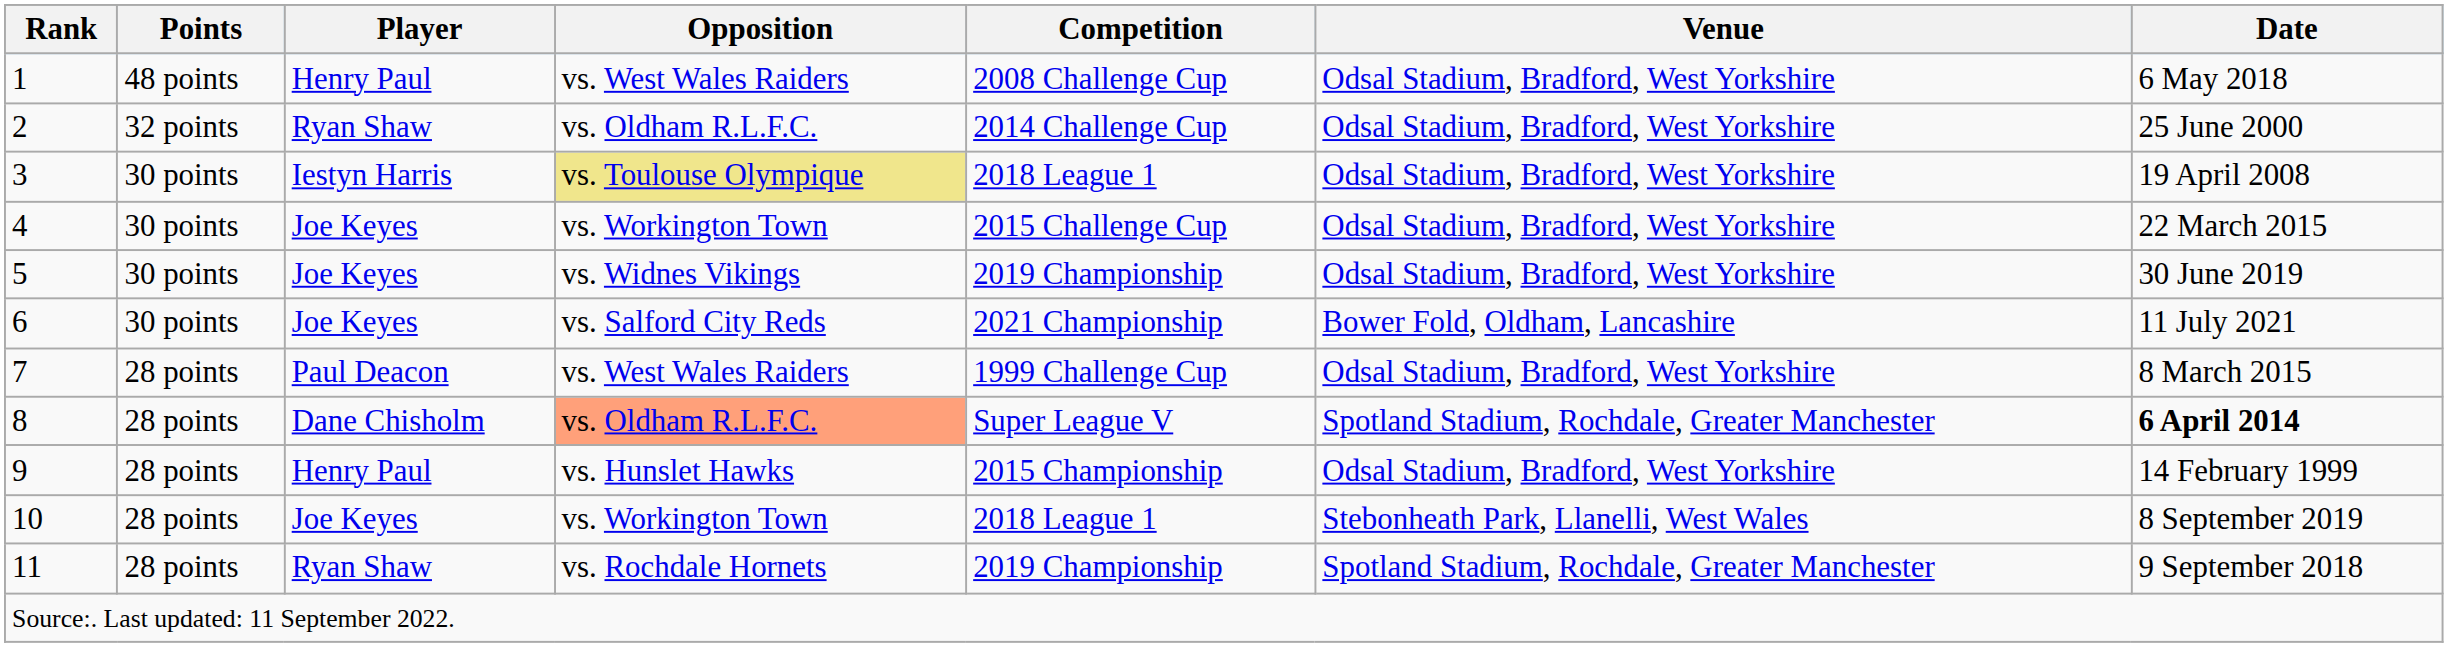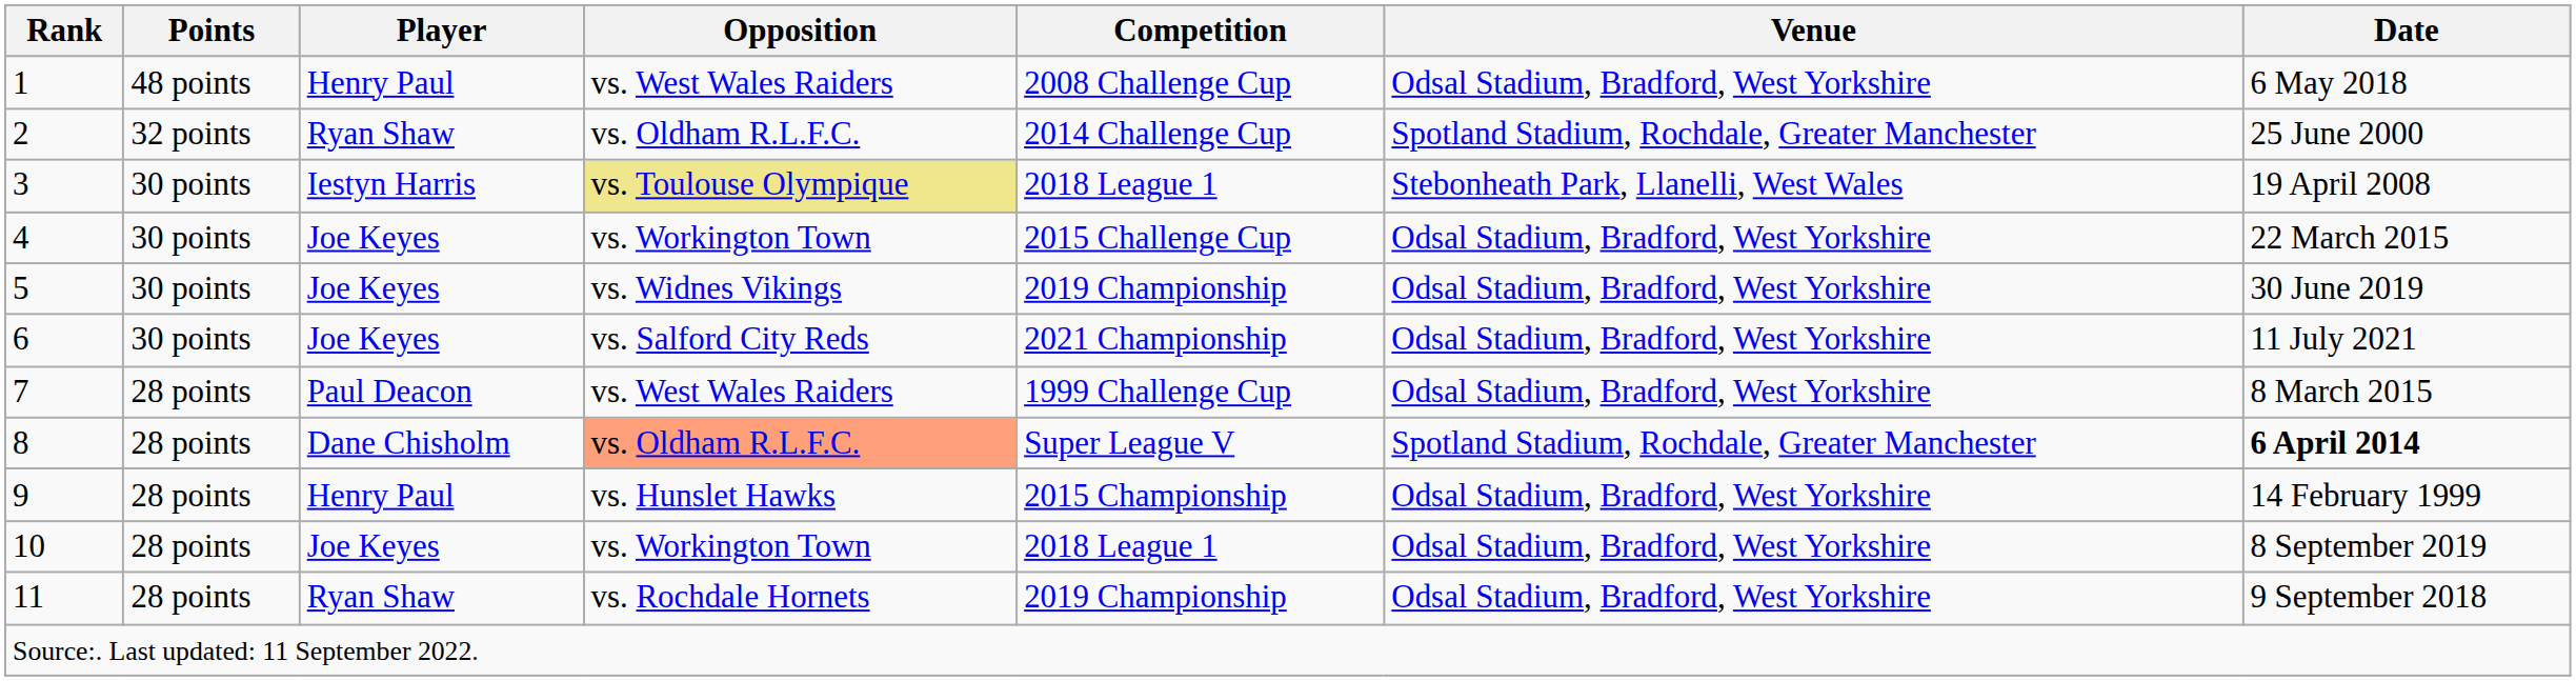2 | Venue: Odsal Stadium, Bradford, West Yorkshire -> Spotland Stadium, Rochdale, Greater Manchester
3 | Venue: Odsal Stadium, Bradford, West Yorkshire -> Stebonheath Park, Llanelli, West Wales
6 | Venue: Bower Fold, Oldham, Lancashire -> Odsal Stadium, Bradford, West Yorkshire
10 | Venue: Stebonheath Park, Llanelli, West Wales -> Odsal Stadium, Bradford, West Yorkshire
11 | Venue: Spotland Stadium, Rochdale, Greater Manchester -> Odsal Stadium, Bradford, West Yorkshire
